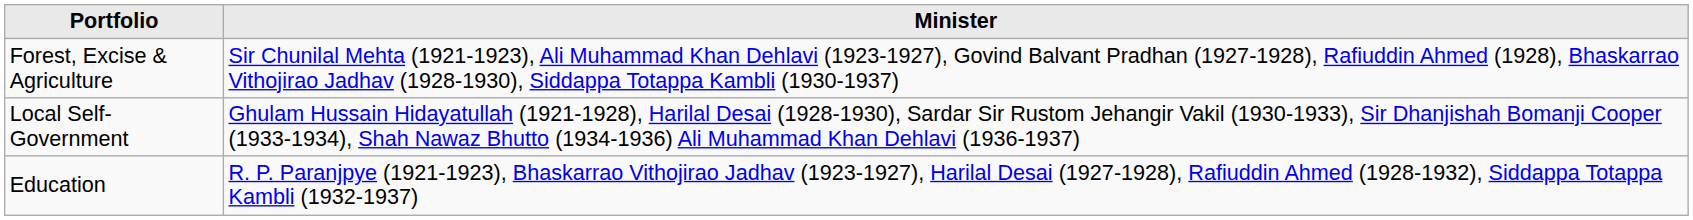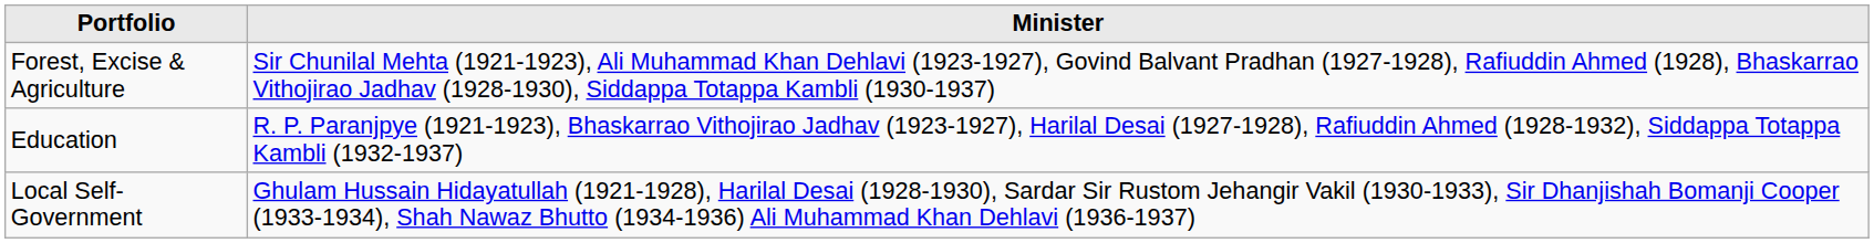rows swapped: Education <-> Local Self-Government
